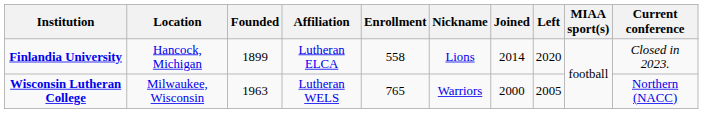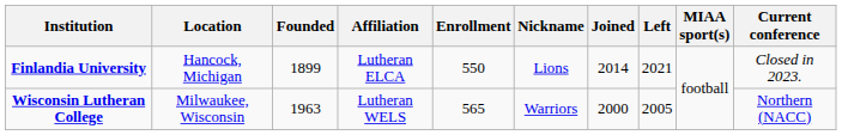Finlandia University | Enrollment: 558 -> 550
Finlandia University | Left: 2020 -> 2021
Wisconsin Lutheran College | Enrollment: 765 -> 565
